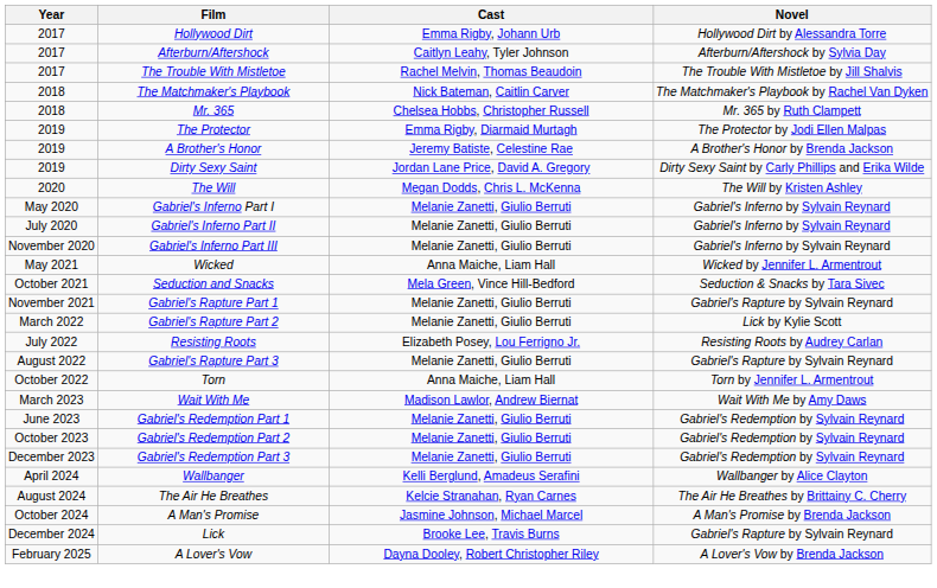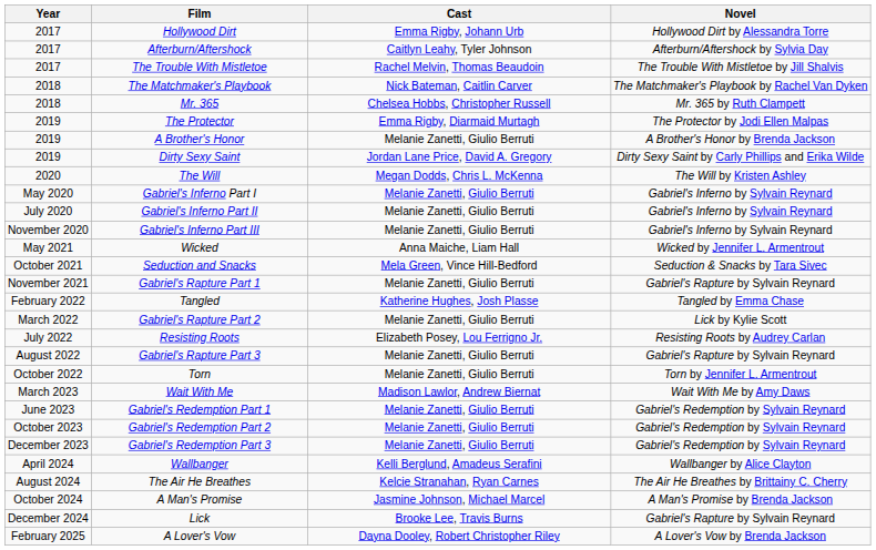A Brother's Honor | Cast: Jeremy Batiste, Celestine Rae -> Melanie Zanetti, Giulio Berruti
+ row: February 2022 | Tangled | Katherine Hughes, Josh Plasse | Tangled by Emma Chase
Torn | Cast: Anna Maiche, Liam Hall -> Melanie Zanetti, Giulio Berruti
